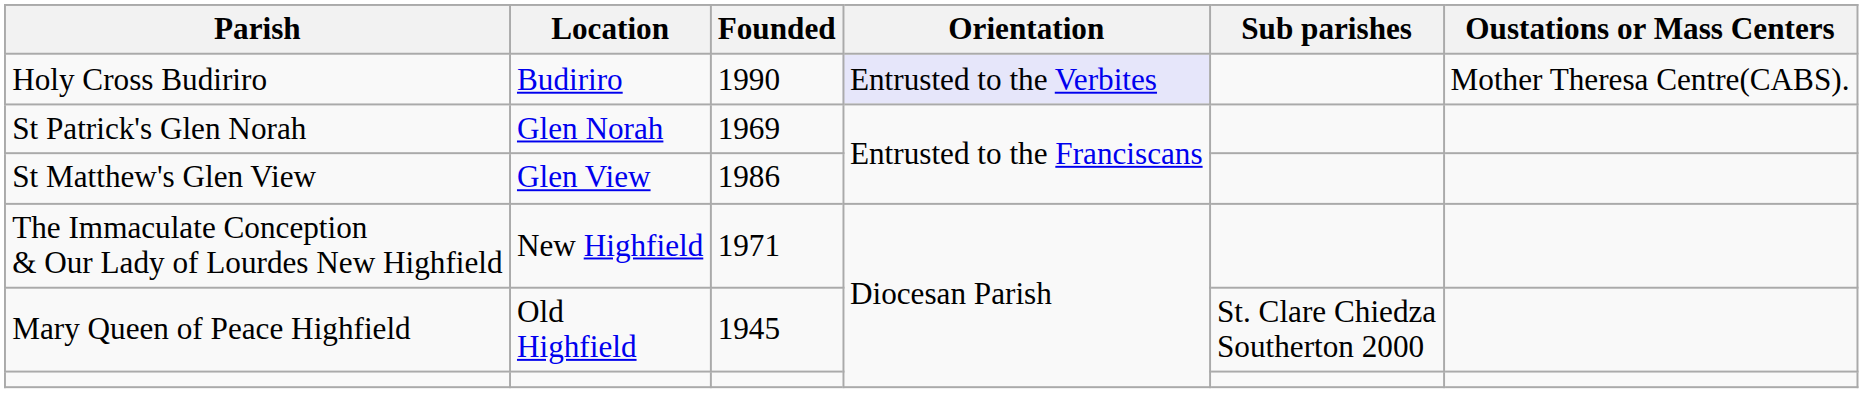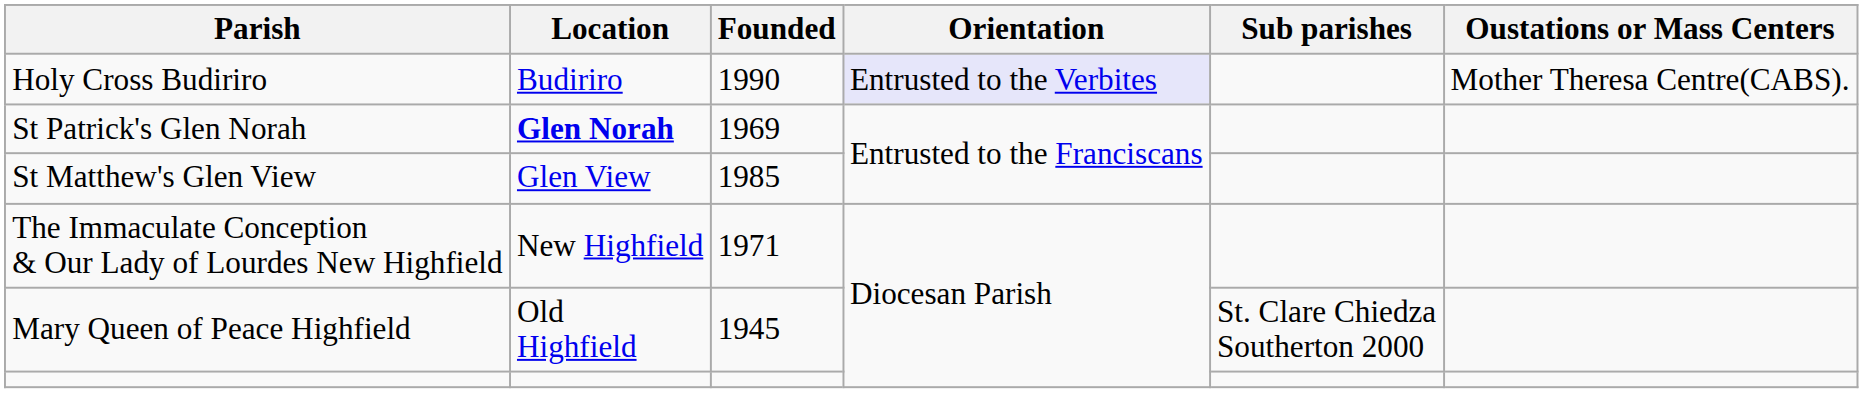St Patrick's Glen Norah | Location: normal -> bold
St Matthew's Glen View | Founded: 1986 -> 1985
